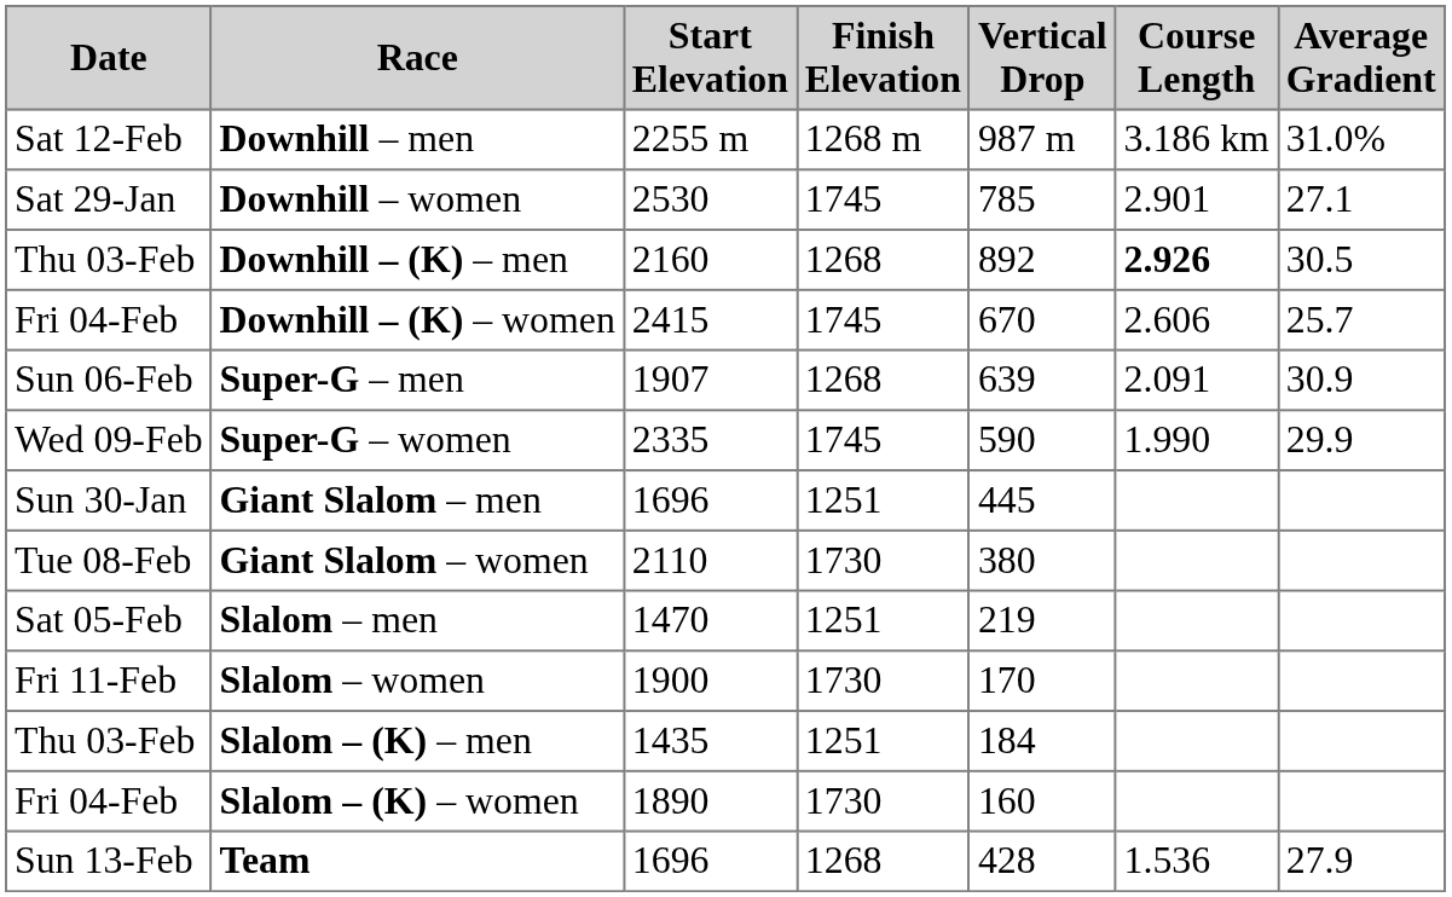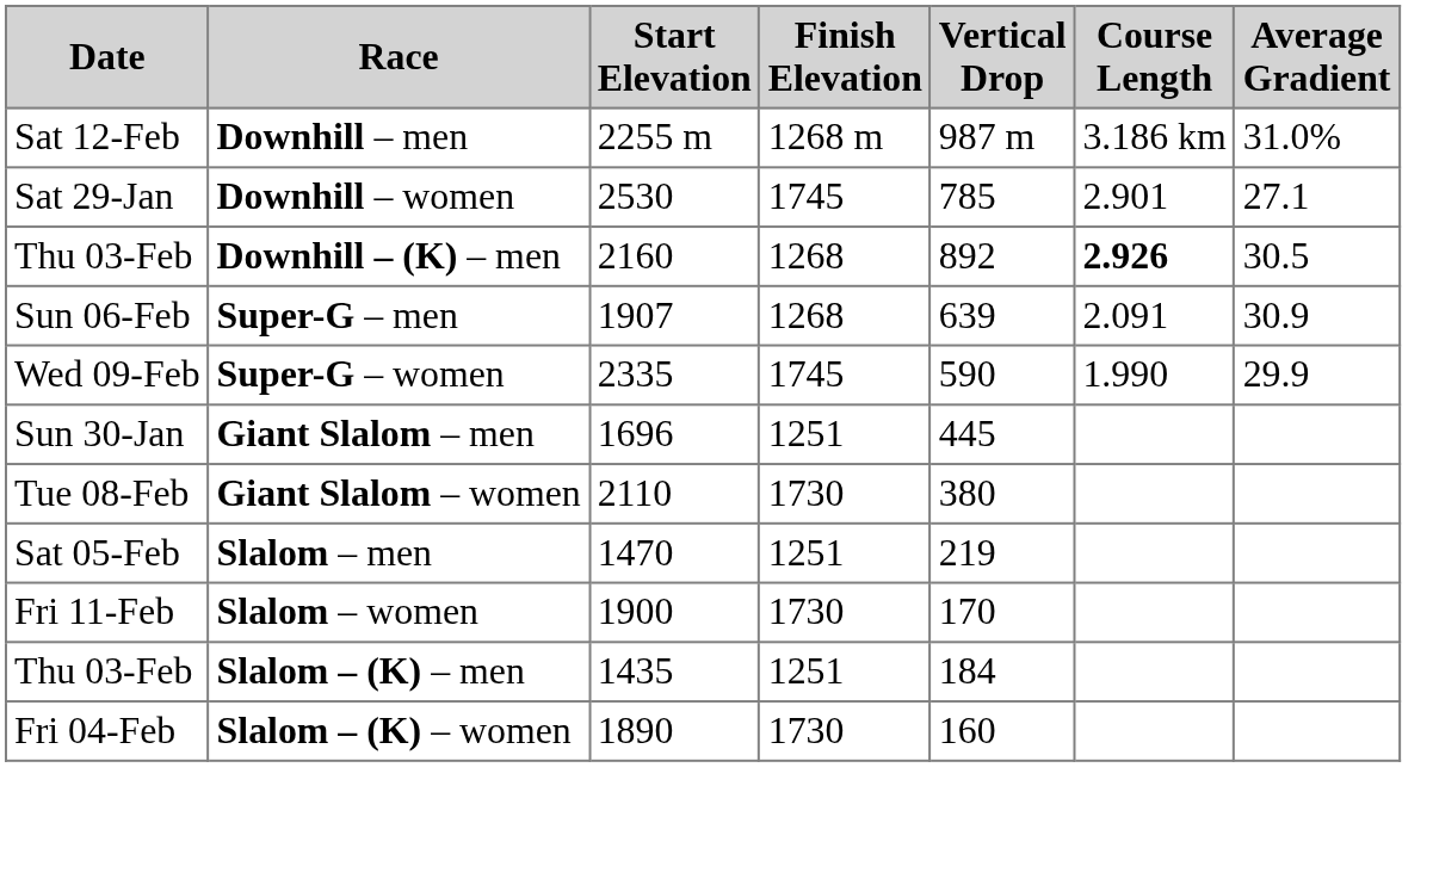- row: Fri 04-Feb | Downhill – (K) – women | 2415 | 1745 | 670 | 2.606 | 25.7
- row: Sun 13-Feb | Team | 1696 | 1268 | 428 | 1.536 | 27.9
